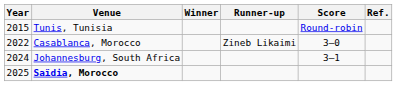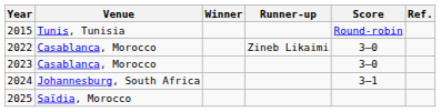+ row: 2023 | Casablanca, Morocco | 3–0
2025 | Venue: bold -> normal
